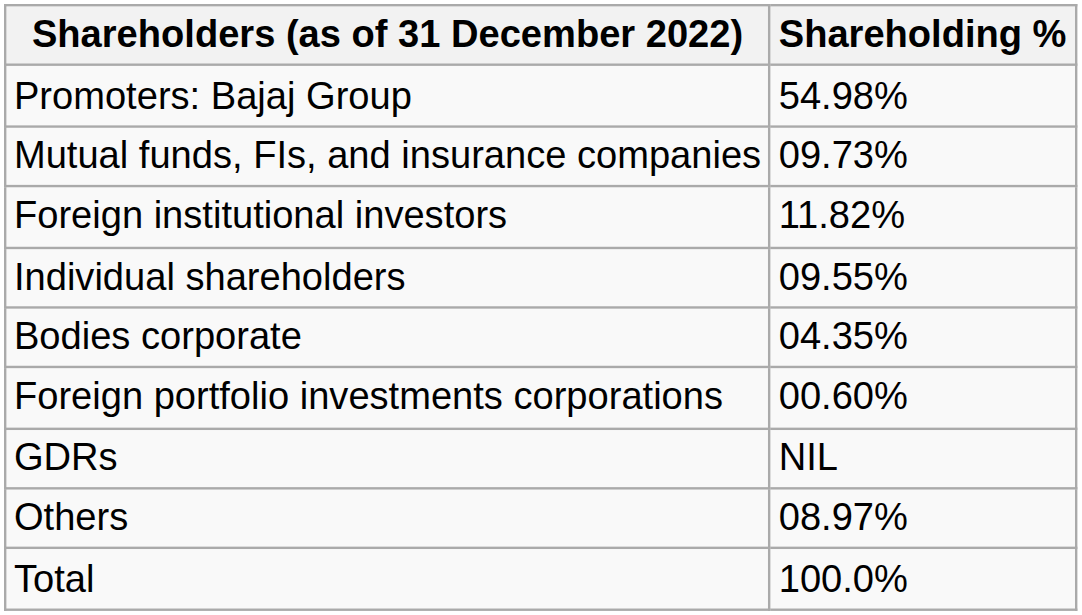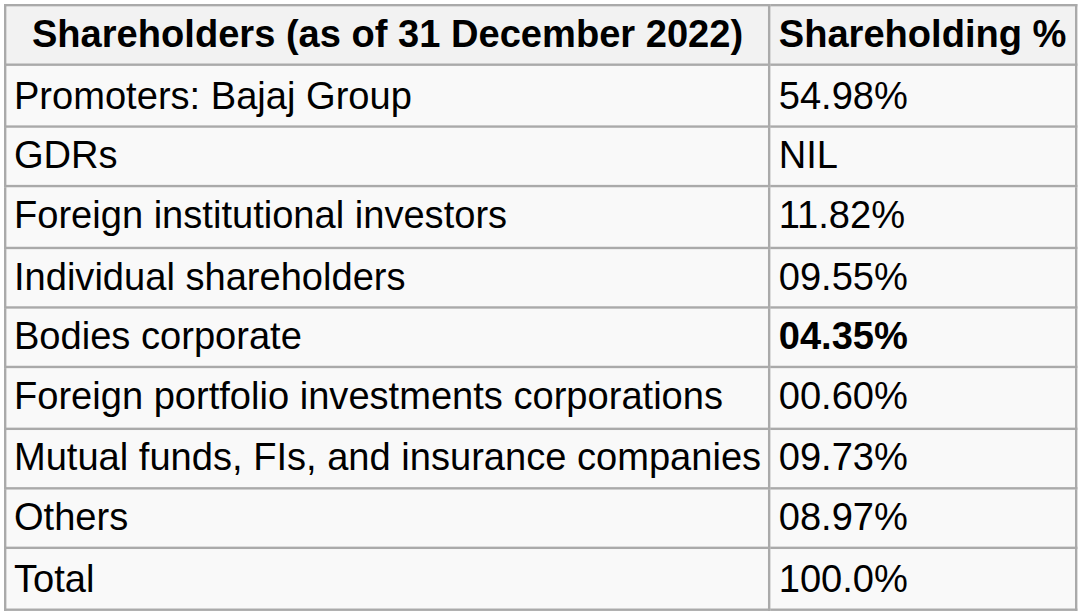rows swapped: Mutual funds, FIs, and insurance companies <-> GDRs
Bodies corporate | Shareholding %: normal -> bold
